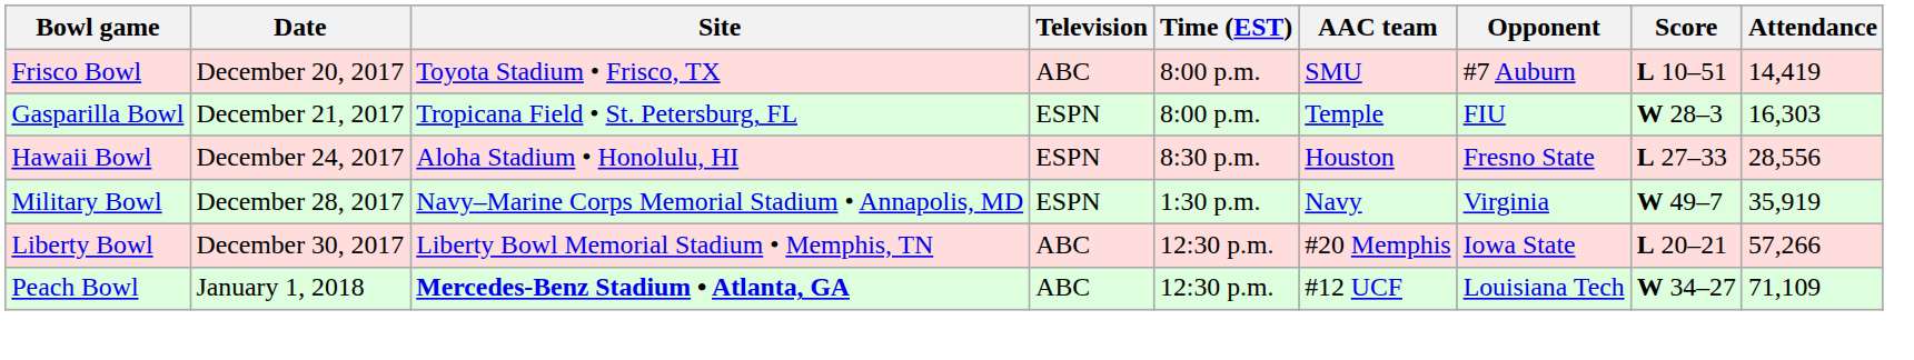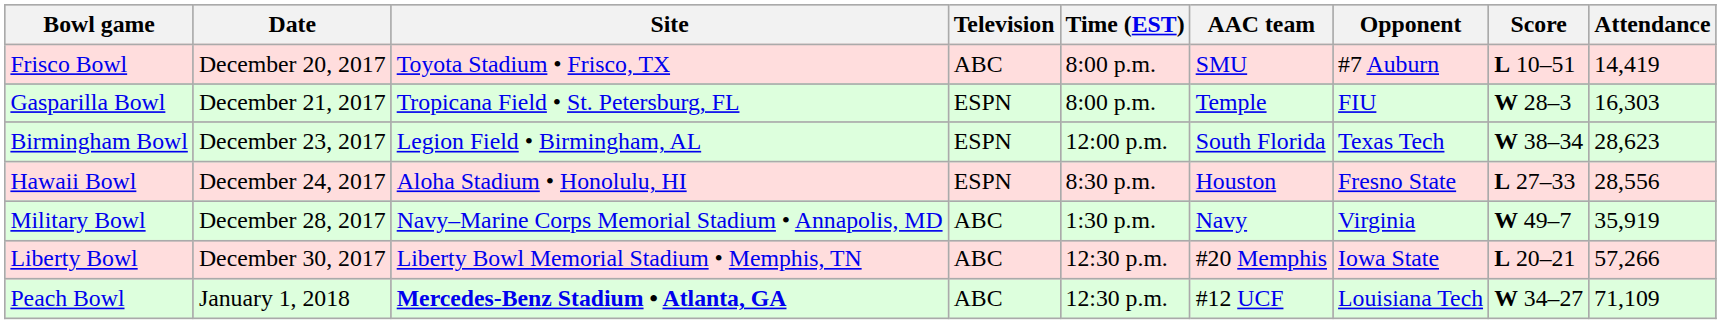+ row: Birmingham Bowl | December 23, 2017 | Legion Field • Birmingham, AL | ESPN | 12:00 p.m. | South Florida | Texas Tech | W 38–34 | 28,623
Military Bowl | Television: ESPN -> ABC
